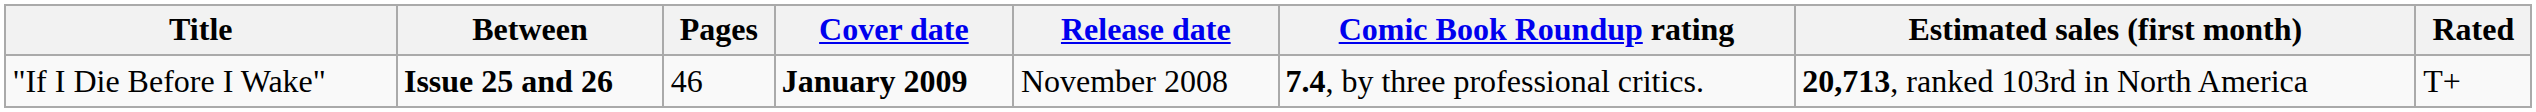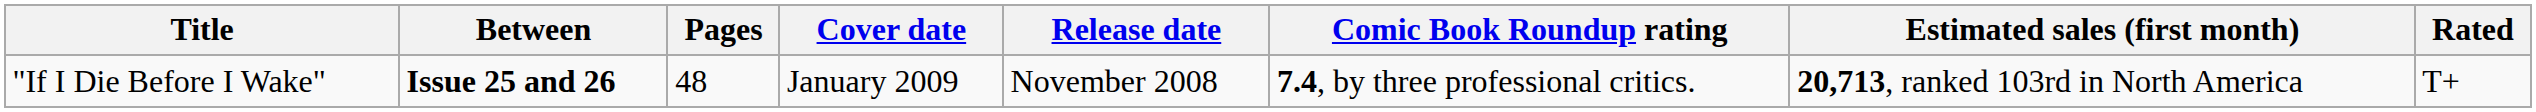"If I Die Before I Wake" | Pages: 46 -> 48
"If I Die Before I Wake" | Cover date: bold -> normal
